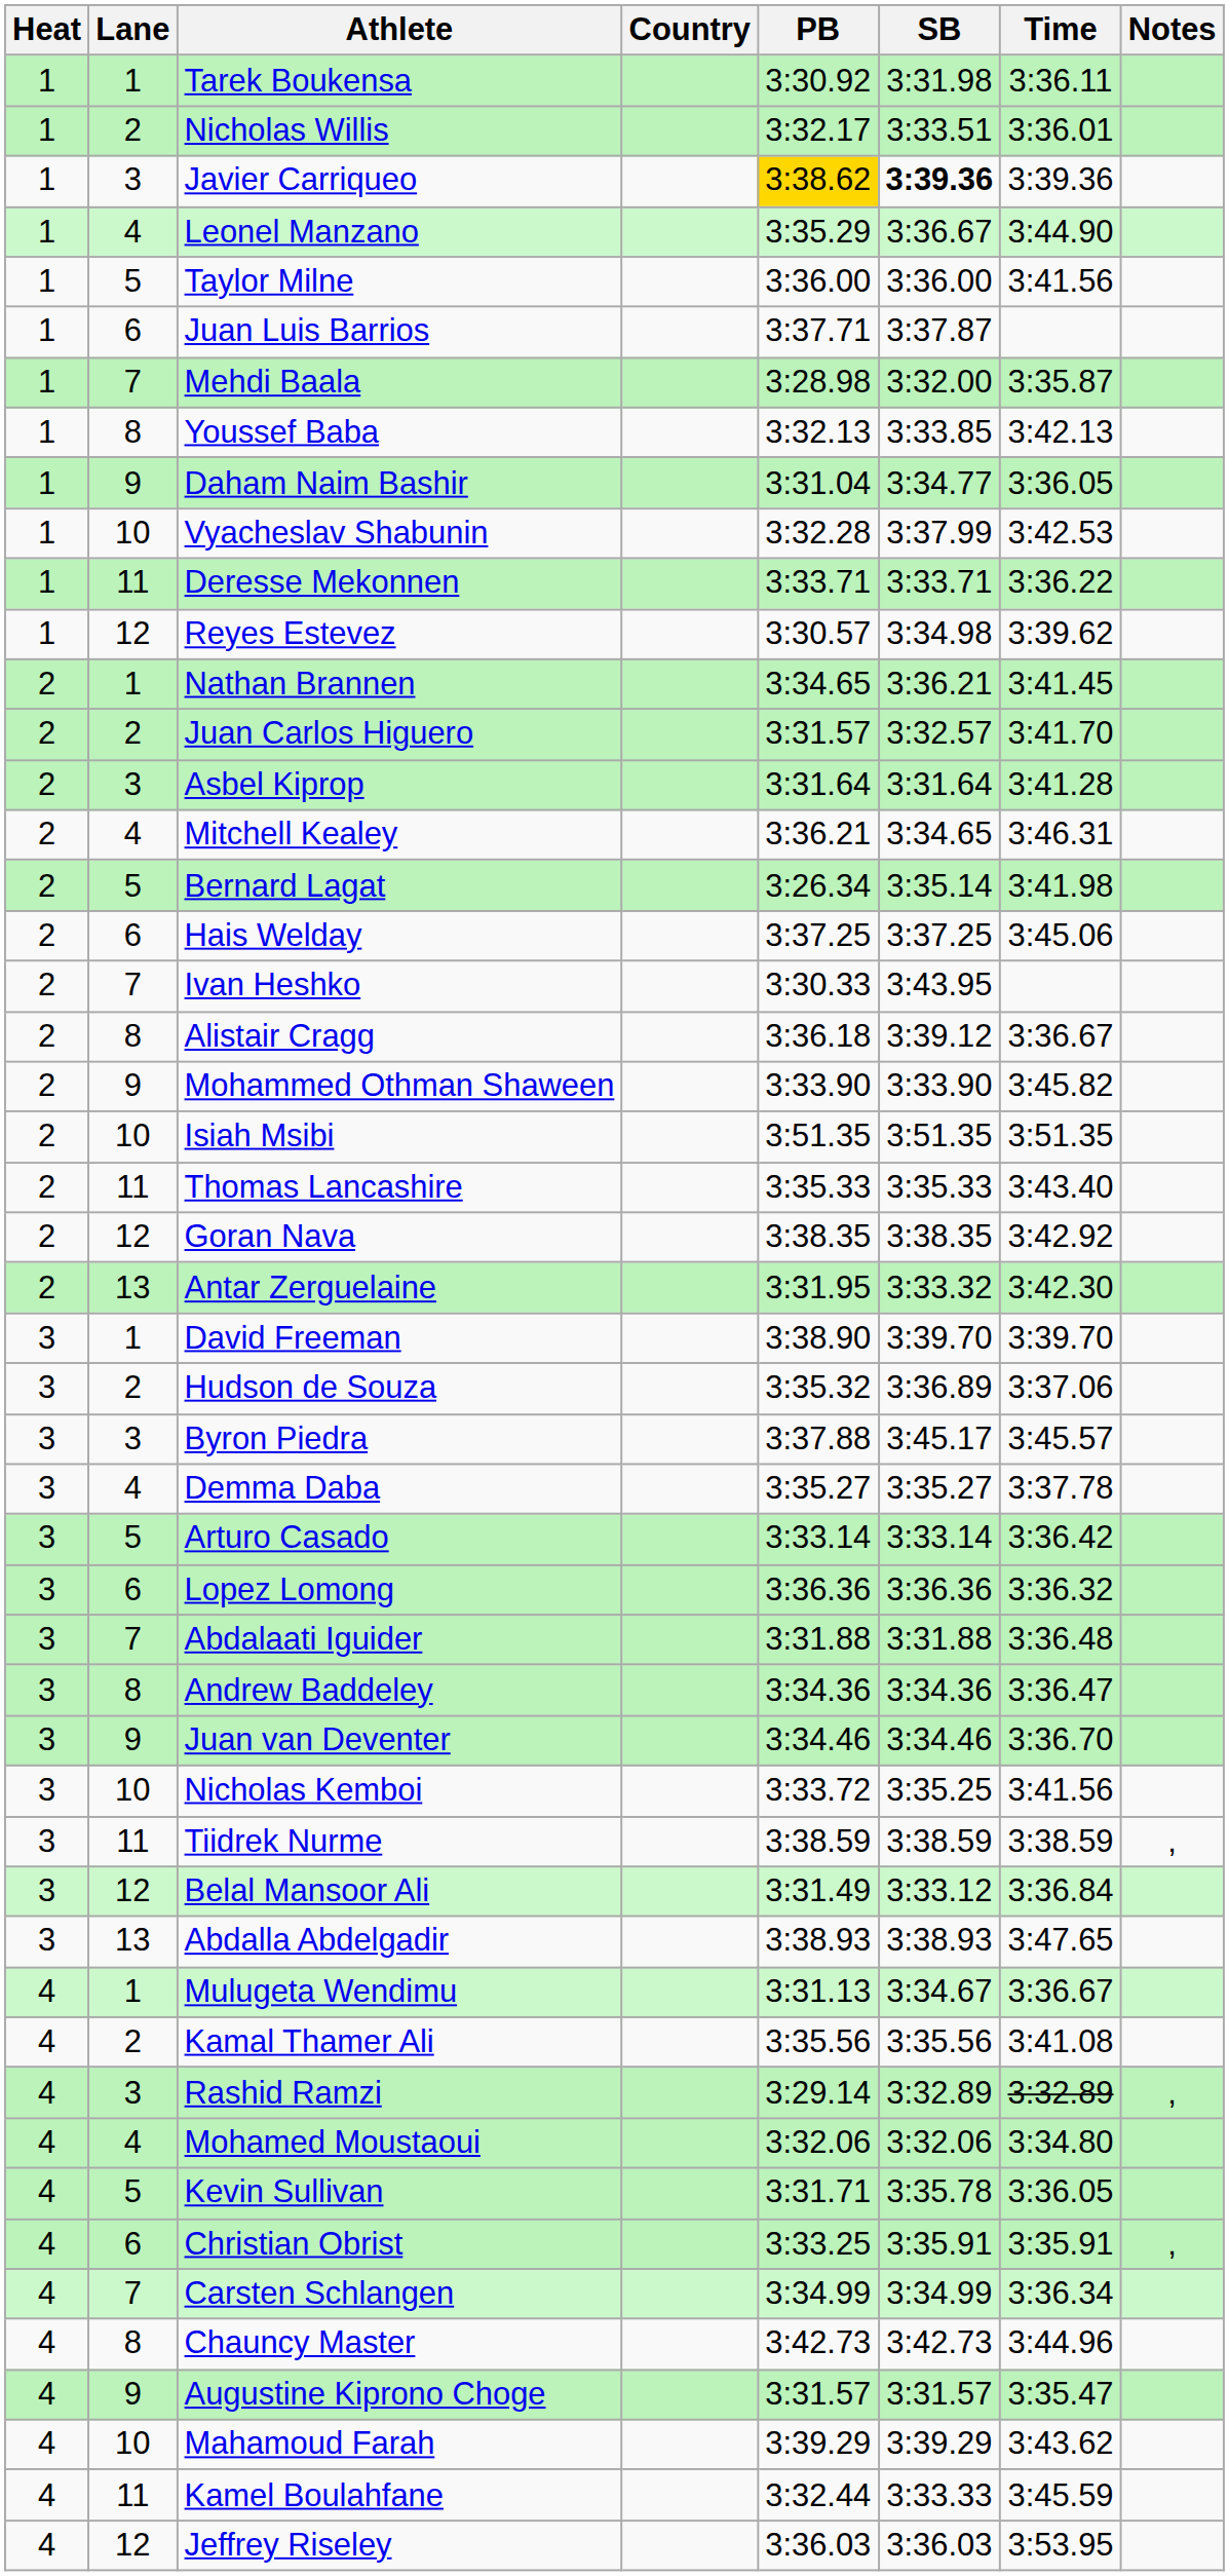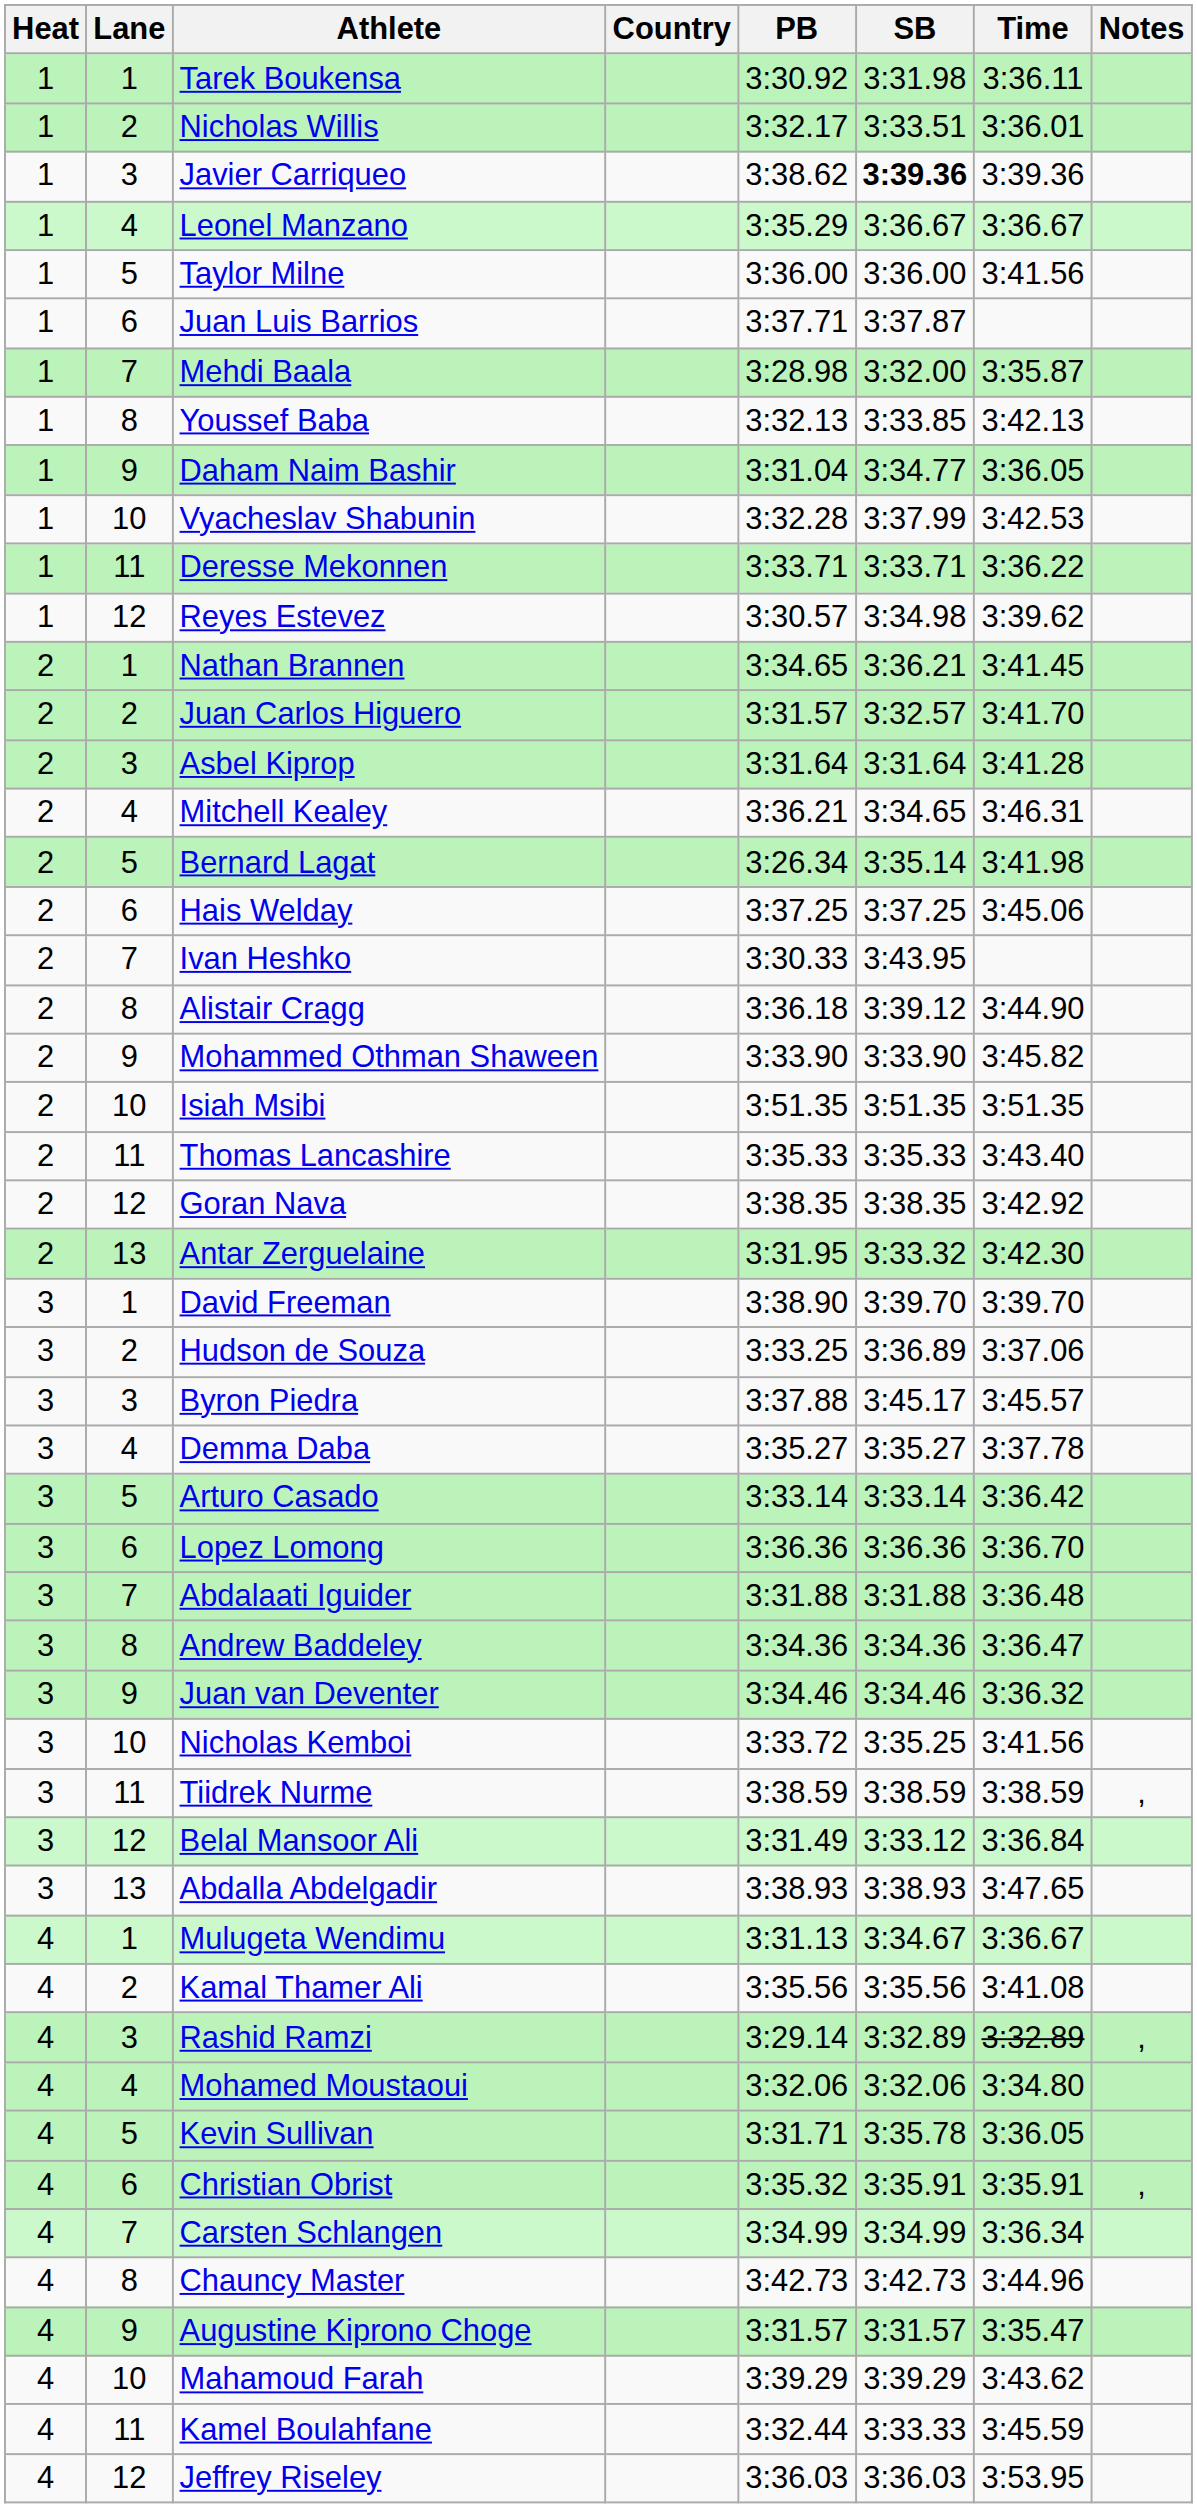Javier Carriqueo | PB: gold background -> no background
Leonel Manzano | Time: 3:44.90 -> 3:36.67
Alistair Cragg | Time: 3:36.67 -> 3:44.90
Hudson de Souza | PB: 3:35.32 -> 3:33.25
Lopez Lomong | Time: 3:36.32 -> 3:36.70
Juan van Deventer | Time: 3:36.70 -> 3:36.32
Christian Obrist | PB: 3:33.25 -> 3:35.32
